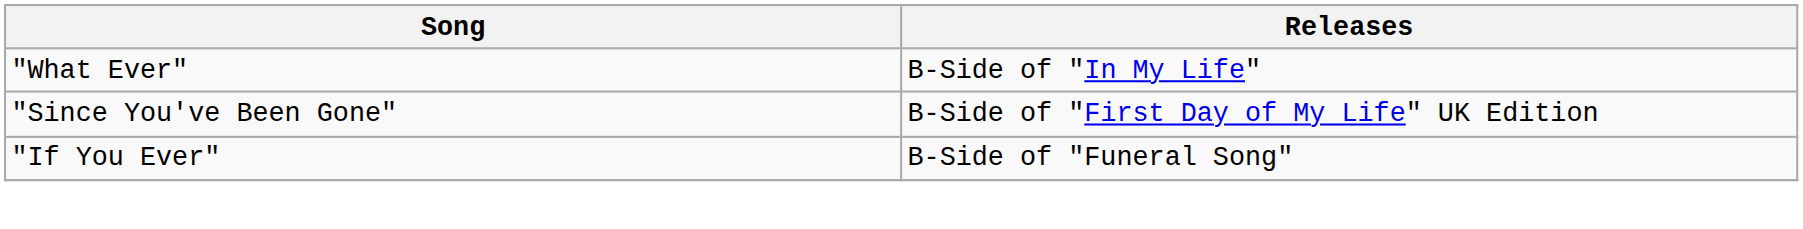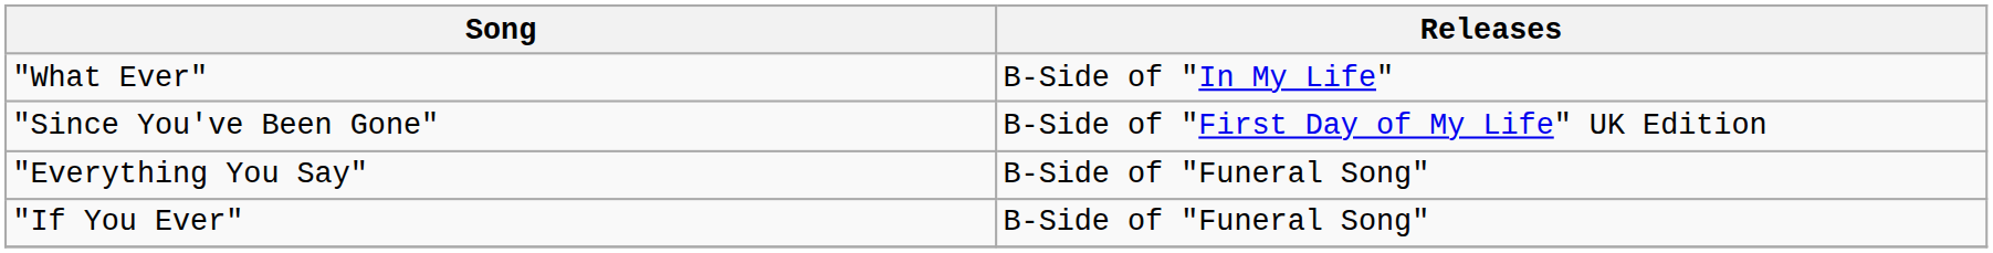+ row: "Everything You Say" | B-Side of "Funeral Song"
